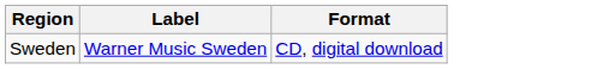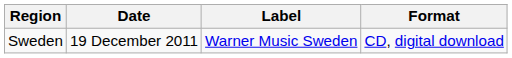+ column: Date | 19 December 2011
